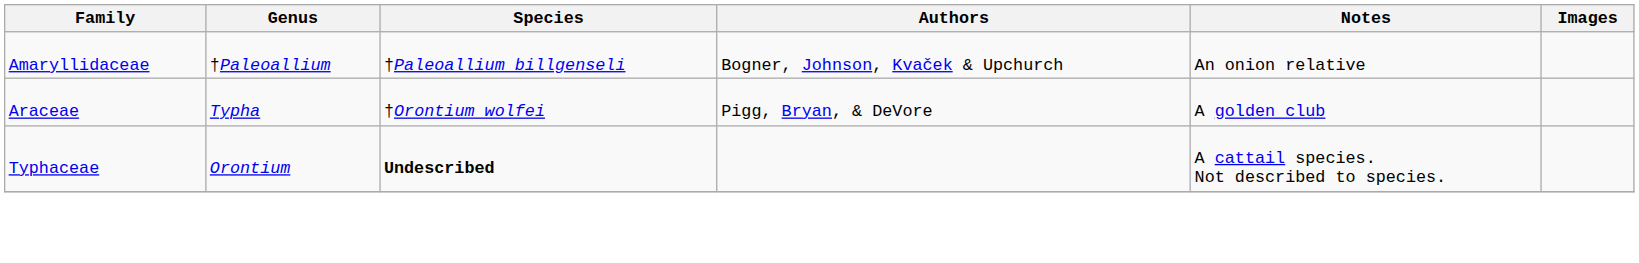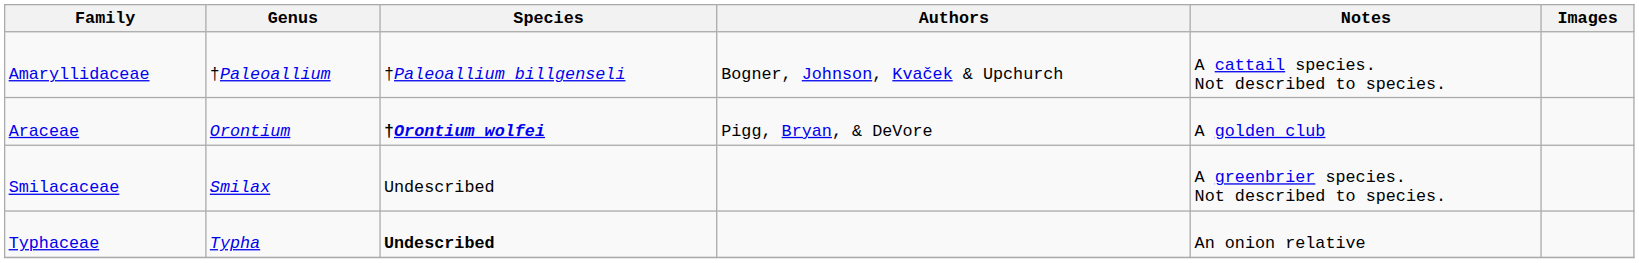Amaryllidaceae | Notes: An onion relative -> A cattail species. Not described to species.
Araceae | Genus: Typha -> Orontium
Araceae | Species: normal -> bold
+ row: Smilacaceae | Smilax | Undescribed | A greenbrier species. Not described to species.
Typhaceae | Genus: Orontium -> Typha
Typhaceae | Notes: A cattail species. Not described to species. -> An onion relative
